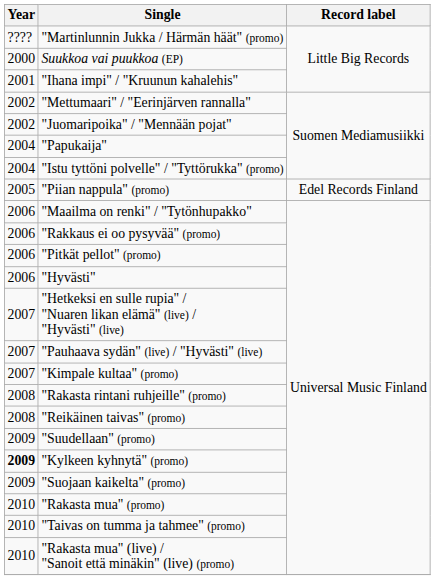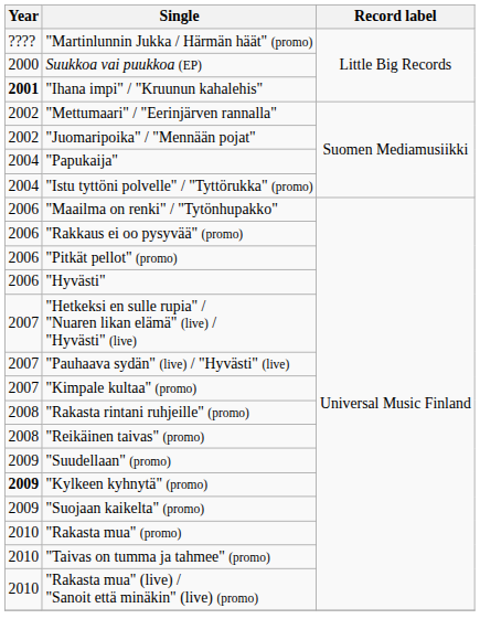"Ihana impi" / "Kruunun kahalehis" | Year: normal -> bold
- row: 2005 | "Piian nappula" (promo) | Edel Records Finland
